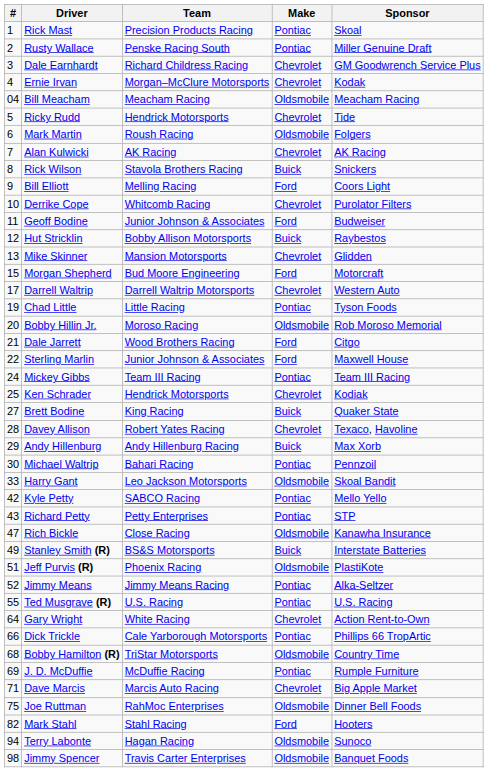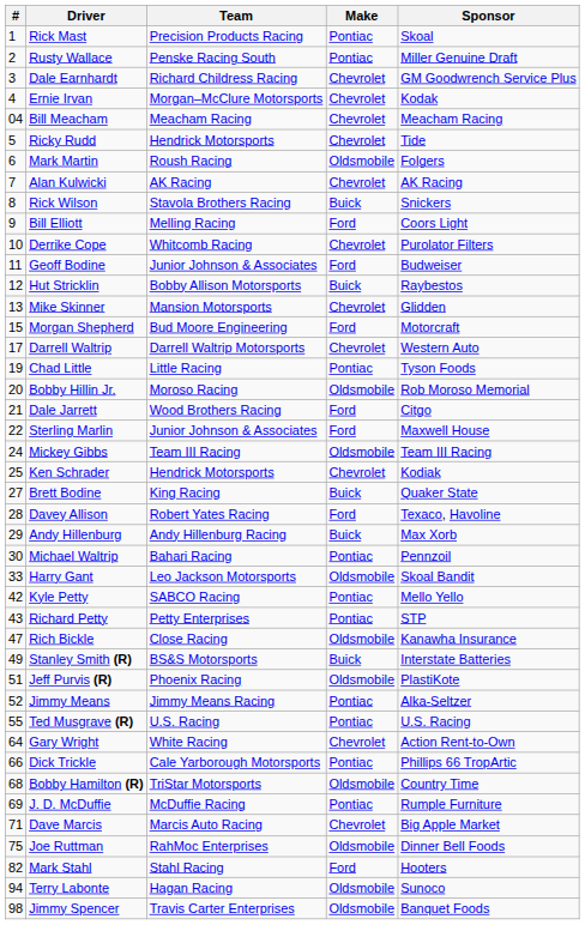Bill Meacham | Make: Oldsmobile -> Chevrolet
Mickey Gibbs | Make: Pontiac -> Oldsmobile
Davey Allison | Make: Chevrolet -> Ford
